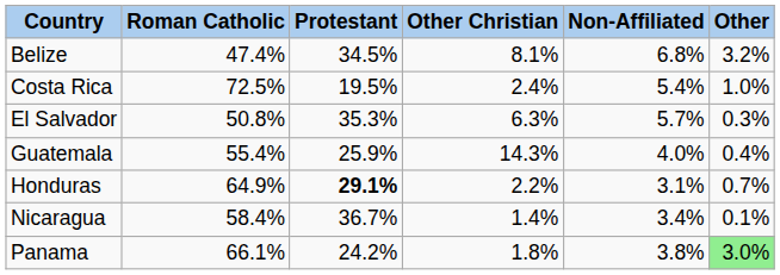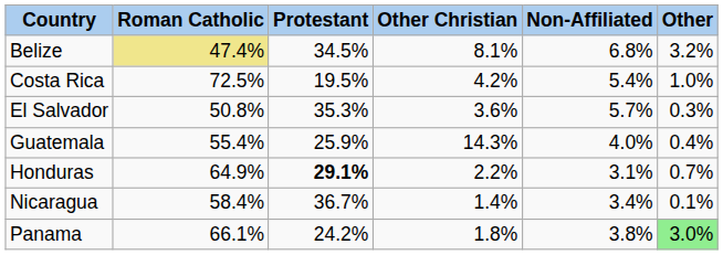Belize | Roman Catholic: no background -> khaki background
Costa Rica | Other Christian: 2.4% -> 4.2%
El Salvador | Other Christian: 6.3% -> 3.6%
